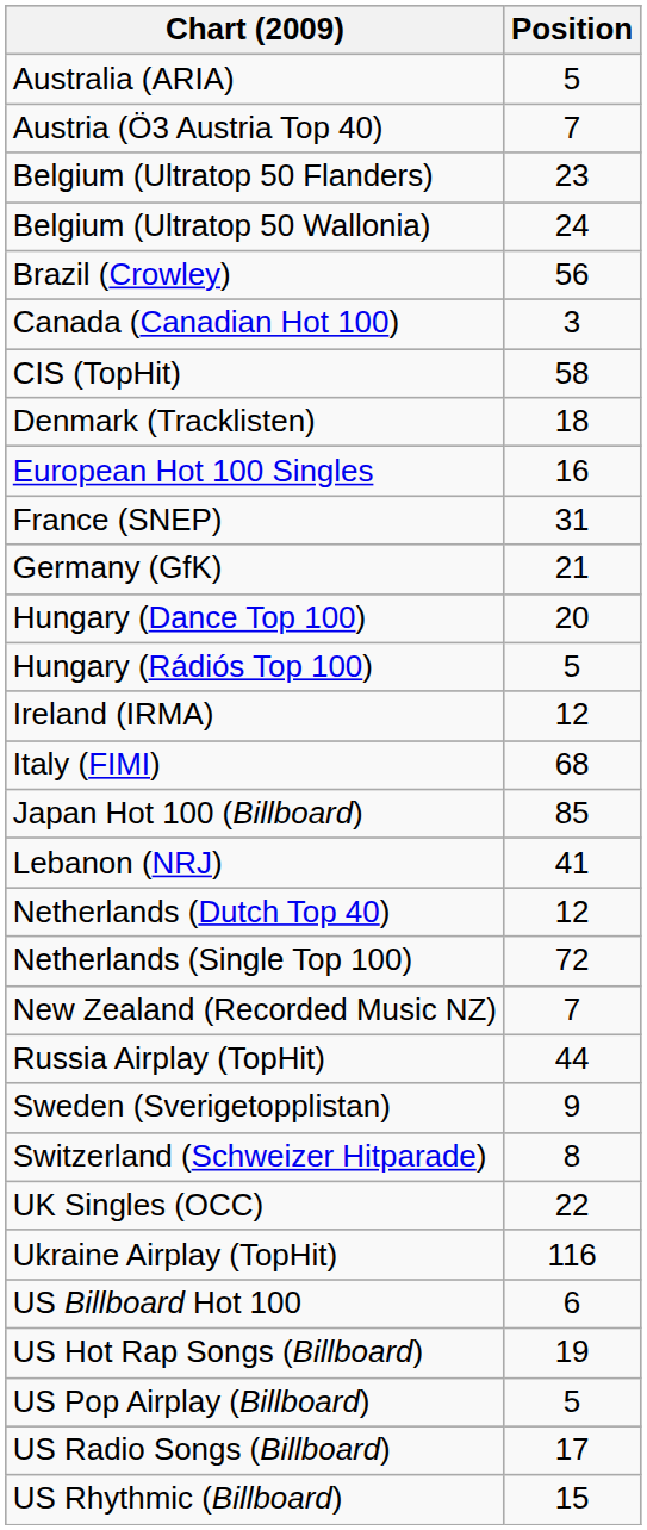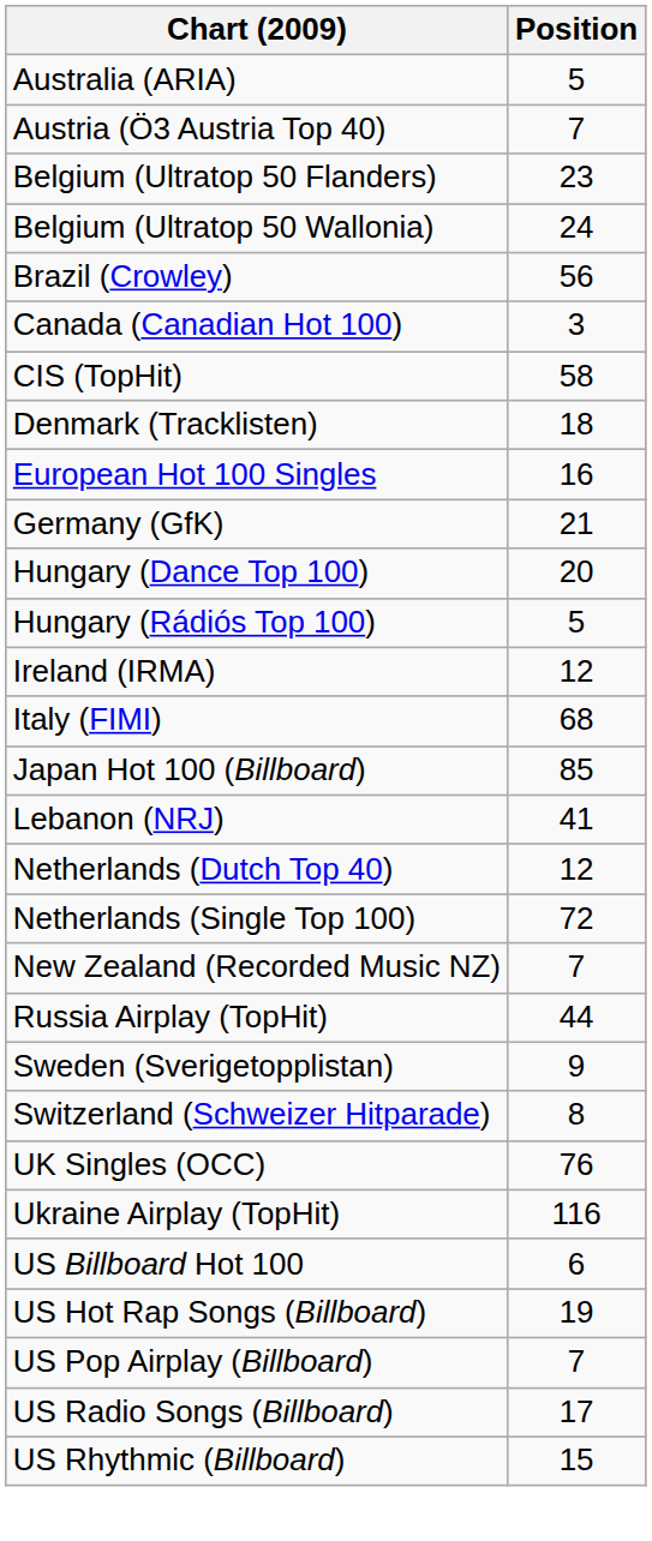- row: France (SNEP) | 31
UK Singles (OCC) | Position: 22 -> 76
US Pop Airplay (Billboard) | Position: 5 -> 7
